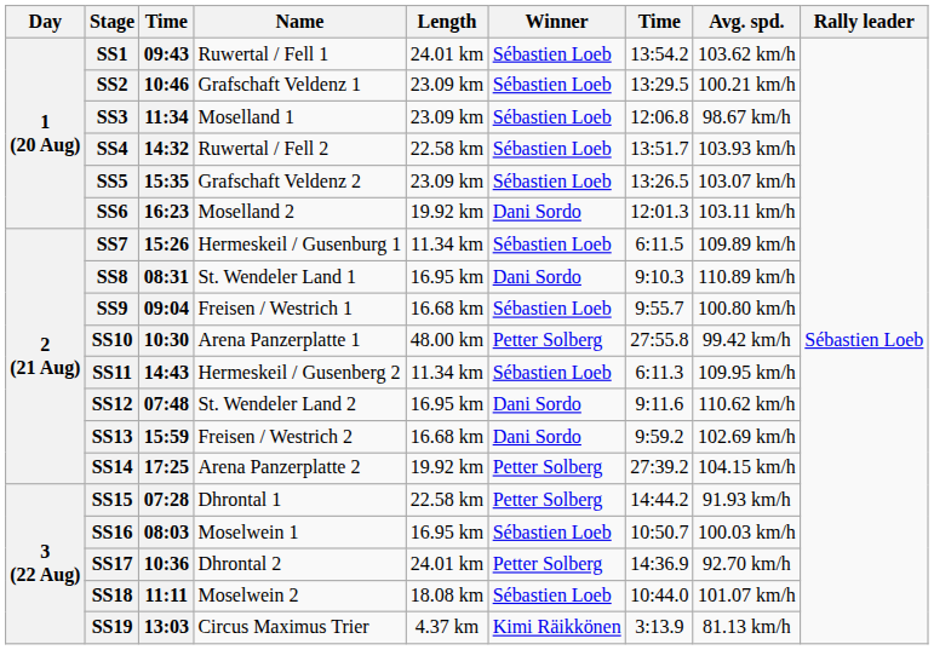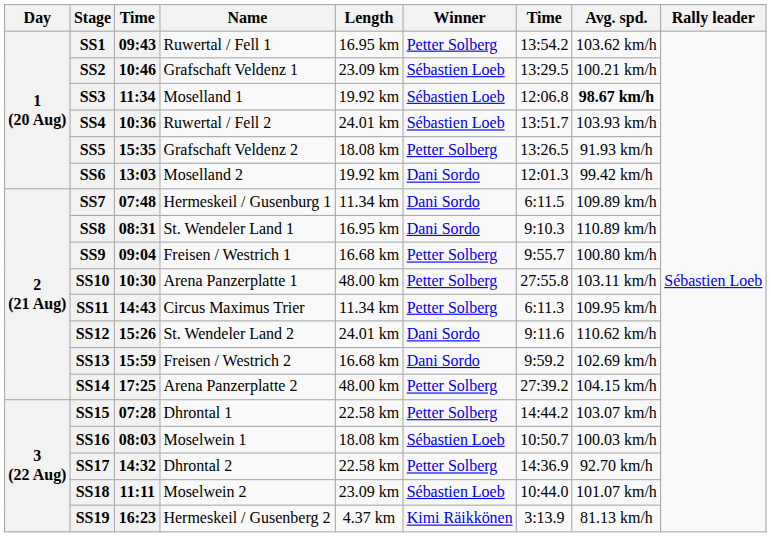SS1 | Length: 24.01 km -> 16.95 km
SS1 | Winner: Sébastien Loeb -> Petter Solberg
SS3 | Length: 23.09 km -> 19.92 km
SS3 | Avg. spd.: normal -> bold
SS4 | column 3: 14:32 -> 10:36
SS4 | Length: 22.58 km -> 24.01 km
SS5 | Length: 23.09 km -> 18.08 km
SS5 | Winner: Sébastien Loeb -> Petter Solberg
SS5 | Avg. spd.: 103.07 km/h -> 91.93 km/h
SS6 | column 3: 16:23 -> 13:03
SS6 | Avg. spd.: 103.11 km/h -> 99.42 km/h
SS7 | column 3: 15:26 -> 07:48
SS7 | Winner: Sébastien Loeb -> Dani Sordo
SS9 | Winner: Sébastien Loeb -> Petter Solberg
SS10 | Avg. spd.: 99.42 km/h -> 103.11 km/h
SS11 | Name: Hermeskeil / Gusenberg 2 -> Circus Maximus Trier
SS11 | Winner: Sébastien Loeb -> Petter Solberg
SS12 | column 3: 07:48 -> 15:26
SS12 | Length: 16.95 km -> 24.01 km
SS14 | Length: 19.92 km -> 48.00 km
SS15 | Avg. spd.: 91.93 km/h -> 103.07 km/h
SS16 | Length: 16.95 km -> 18.08 km
SS17 | column 3: 10:36 -> 14:32
SS17 | Length: 24.01 km -> 22.58 km
SS18 | Length: 18.08 km -> 23.09 km
SS19 | column 3: 13:03 -> 16:23
SS19 | Name: Circus Maximus Trier -> Hermeskeil / Gusenberg 2
